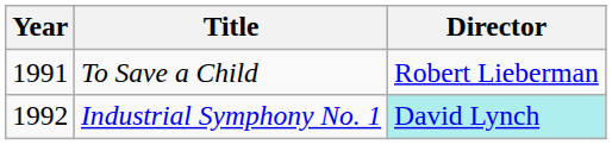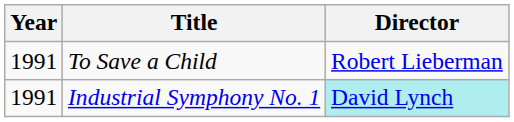Industrial Symphony No. 1 | Year: 1992 -> 1991
